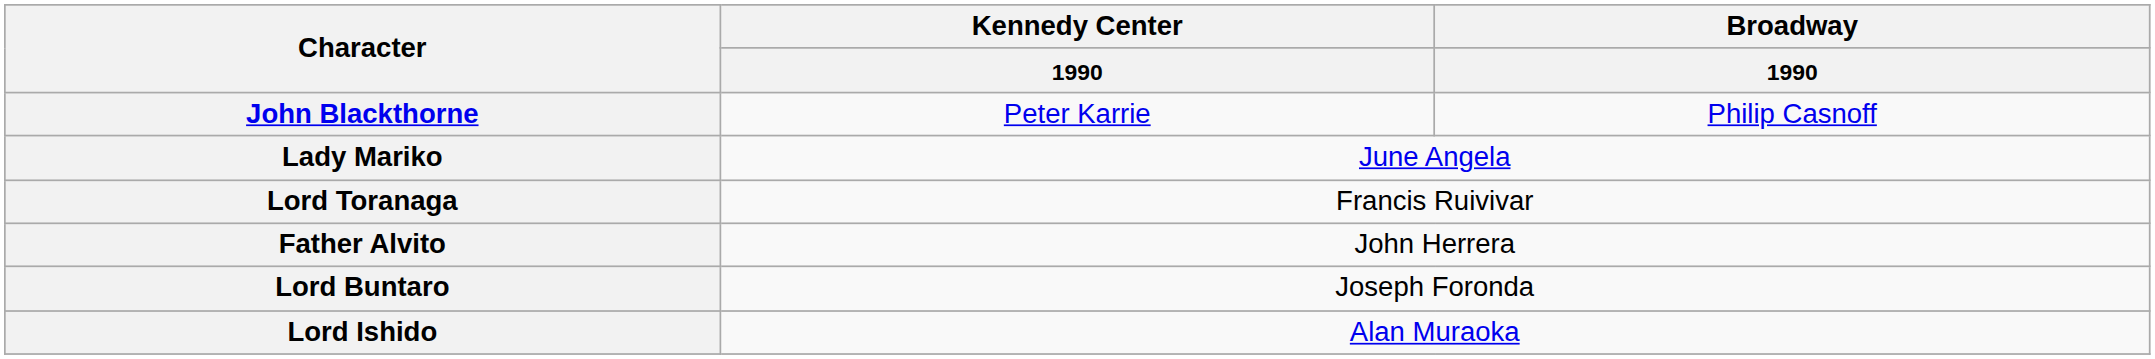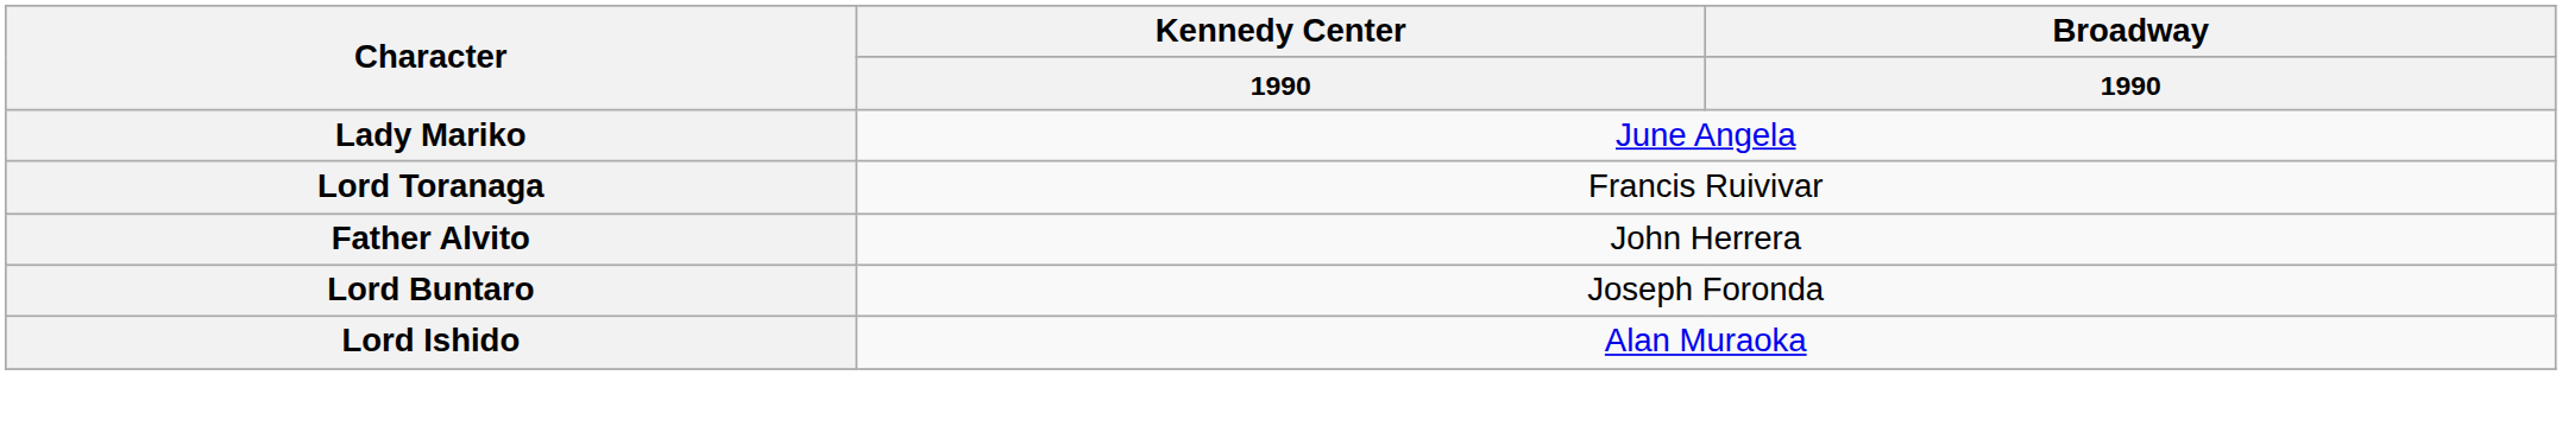- row: John Blackthorne | Peter Karrie | Philip Casnoff
